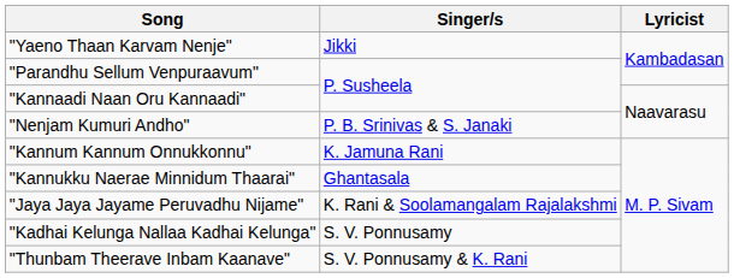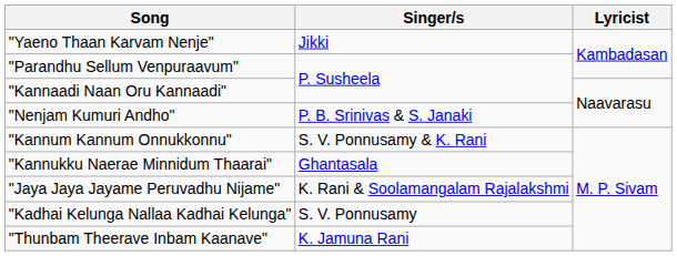"Kannum Kannum Onnukkonnu" | Singer/s: K. Jamuna Rani -> S. V. Ponnusamy & K. Rani
"Thunbam Theerave Inbam Kaanave" | Singer/s: S. V. Ponnusamy & K. Rani -> K. Jamuna Rani
